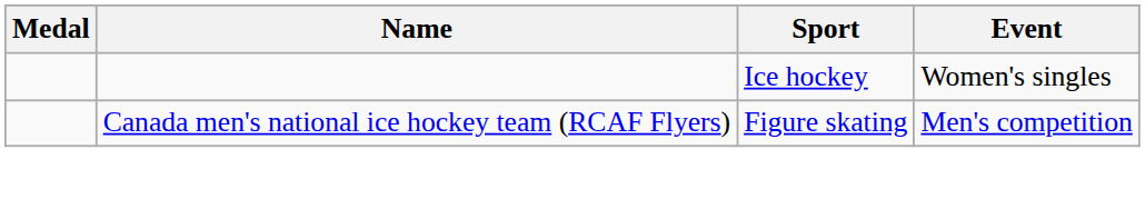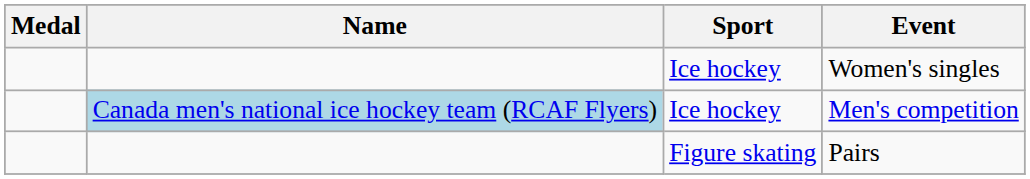Men's competition | Name: no background -> lightblue background
Men's competition | Sport: Figure skating -> Ice hockey
+ row: Figure skating | Pairs
